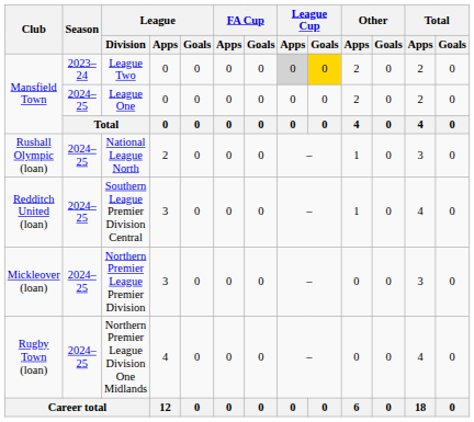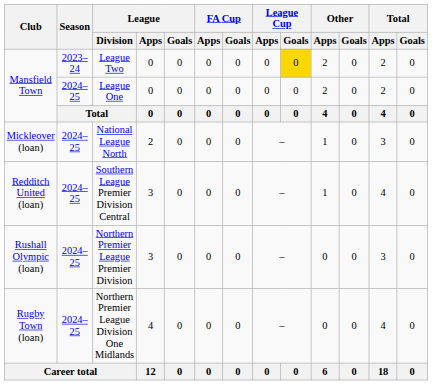League Two | League Cup / Apps: lightgrey background -> no background
National League North | Club: Rushall Olympic (loan) -> Mickleover (loan)
Northern Premier League Premier Division | Club: Mickleover (loan) -> Rushall Olympic (loan)
